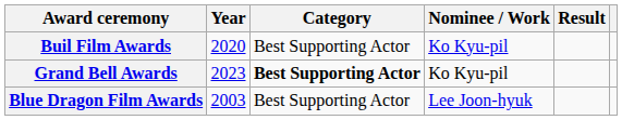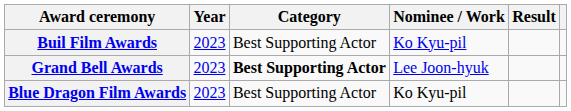Buil Film Awards | Year: 2020 -> 2023
Grand Bell Awards | Nominee / Work: Ko Kyu-pil -> Lee Joon-hyuk
Blue Dragon Film Awards | Year: 2003 -> 2023
Blue Dragon Film Awards | Nominee / Work: Lee Joon-hyuk -> Ko Kyu-pil
